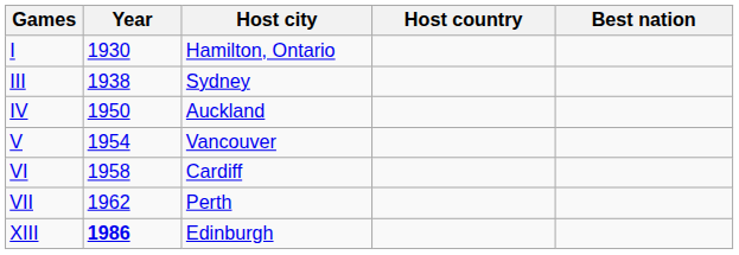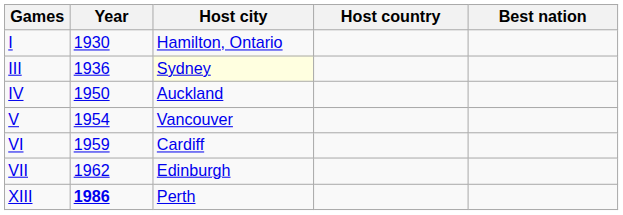III | Year: 1938 -> 1936
III | Host city: no background -> lightyellow background
VI | Year: 1958 -> 1959
VII | Host city: Perth -> Edinburgh
XIII | Host city: Edinburgh -> Perth
